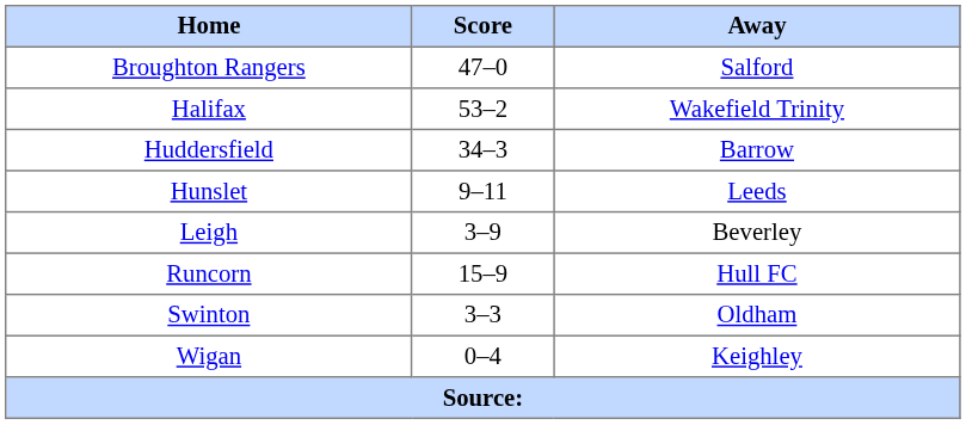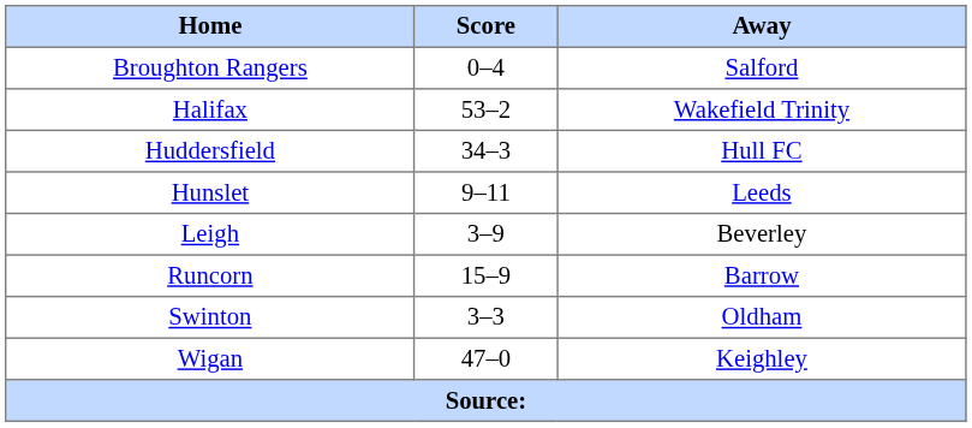Broughton Rangers | Score: 47–0 -> 0–4
Huddersfield | Away: Barrow -> Hull FC
Runcorn | Away: Hull FC -> Barrow
Wigan | Score: 0–4 -> 47–0
